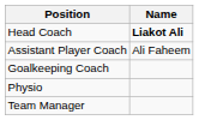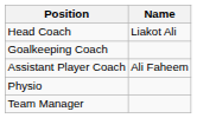Head Coach | Name: bold -> normal
rows swapped: Assistant Player Coach <-> Goalkeeping Coach
